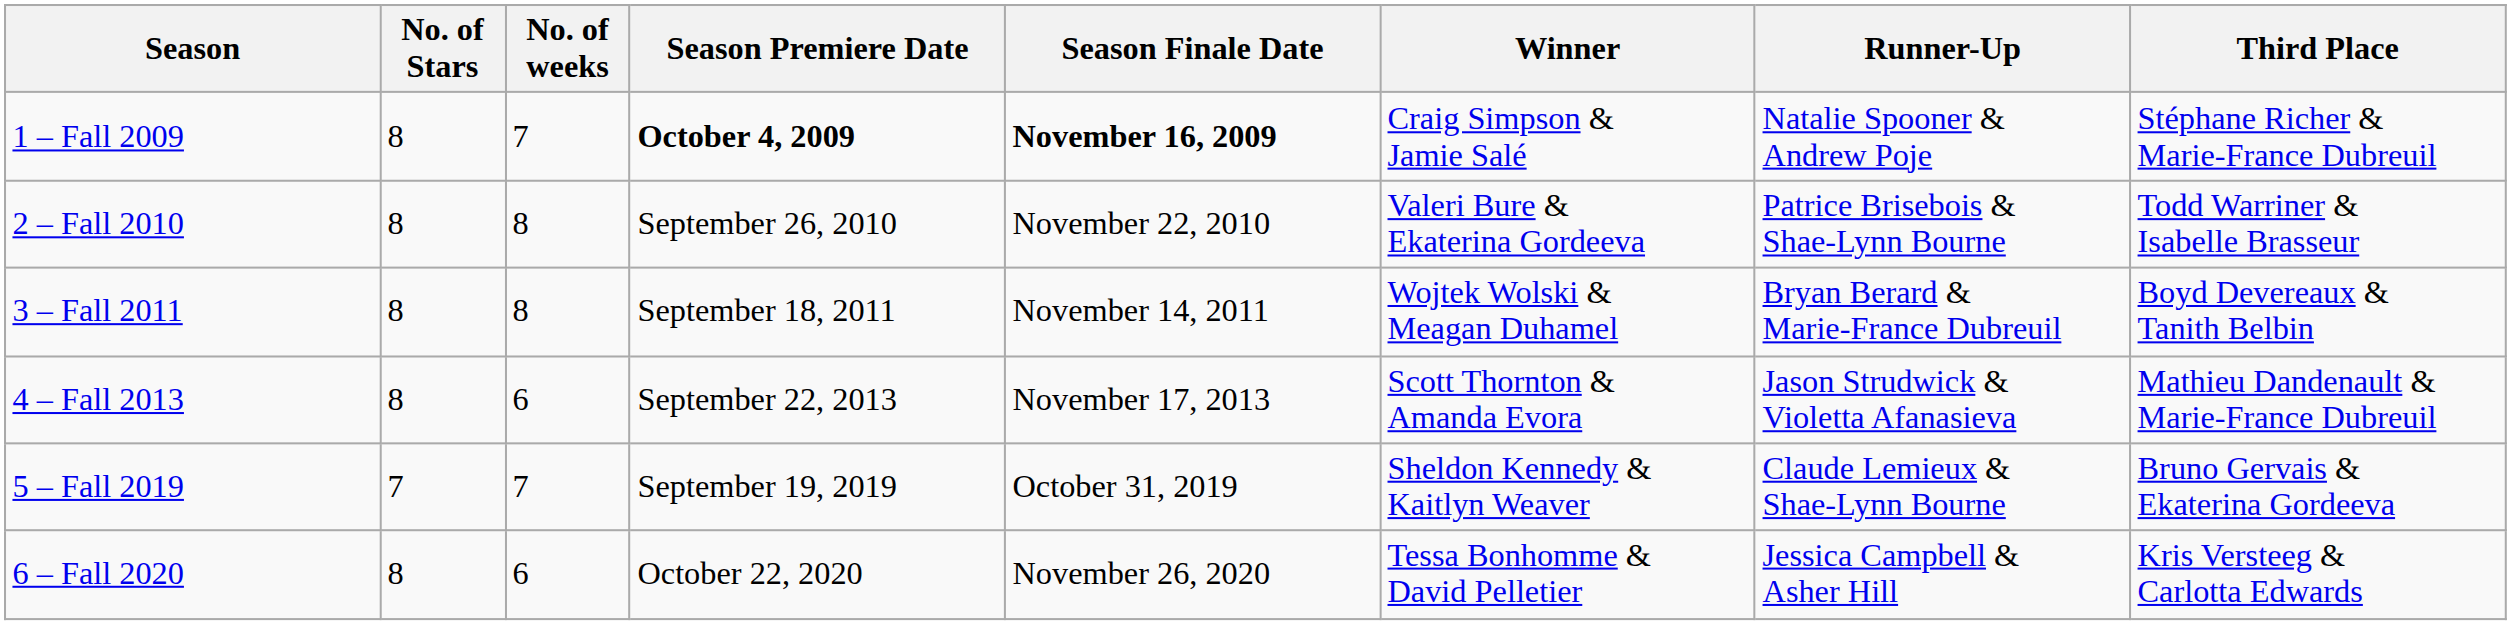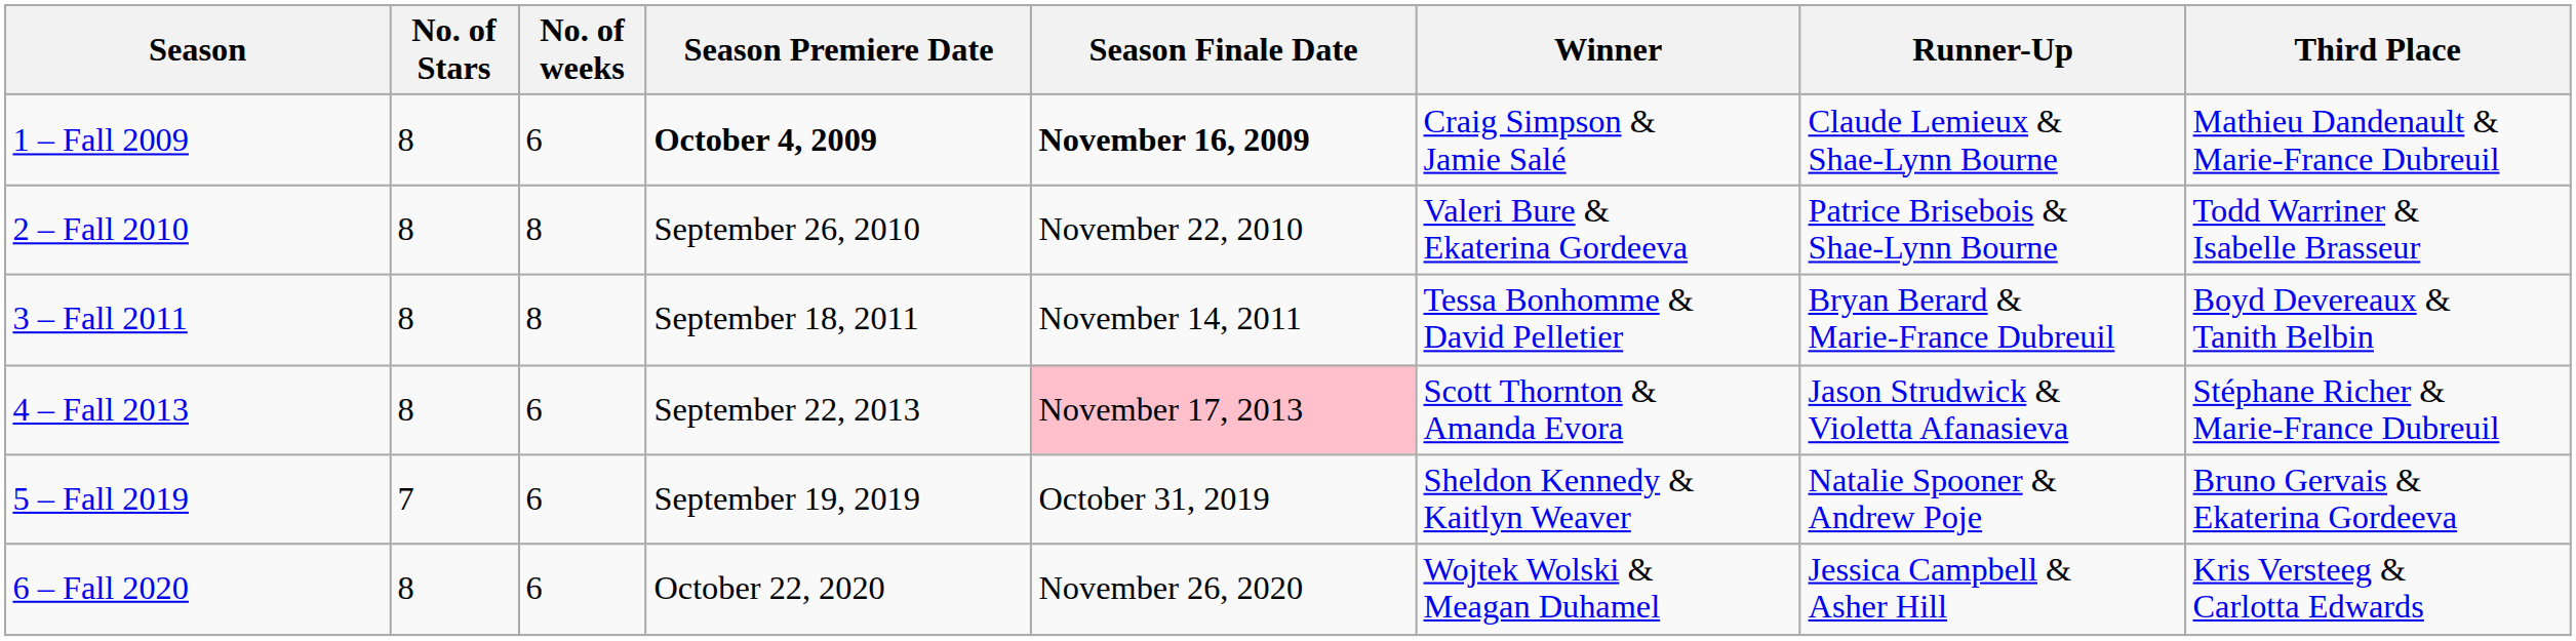1 – Fall 2009 | No. of weeks: 7 -> 6
1 – Fall 2009 | Runner-Up: Natalie Spooner & Andrew Poje -> Claude Lemieux & Shae-Lynn Bourne
1 – Fall 2009 | Third Place: Stéphane Richer & Marie-France Dubreuil -> Mathieu Dandenault & Marie-France Dubreuil
3 – Fall 2011 | Winner: Wojtek Wolski & Meagan Duhamel -> Tessa Bonhomme & David Pelletier
4 – Fall 2013 | Season Finale Date: no background -> pink background
4 – Fall 2013 | Third Place: Mathieu Dandenault & Marie-France Dubreuil -> Stéphane Richer & Marie-France Dubreuil
5 – Fall 2019 | No. of weeks: 7 -> 6
5 – Fall 2019 | Runner-Up: Claude Lemieux & Shae-Lynn Bourne -> Natalie Spooner & Andrew Poje
6 – Fall 2020 | Winner: Tessa Bonhomme & David Pelletier -> Wojtek Wolski & Meagan Duhamel
